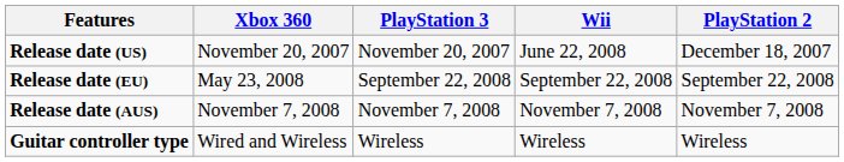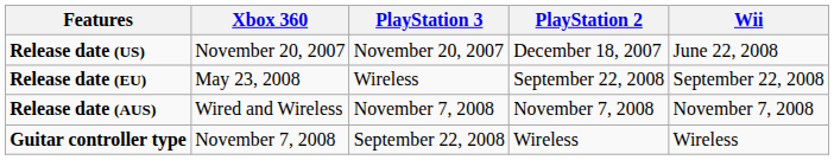columns swapped: PlayStation 2 <-> Wii
Release date (EU) | PlayStation 3: September 22, 2008 -> Wireless
Release date (AUS) | Xbox 360: November 7, 2008 -> Wired and Wireless
Guitar controller type | Xbox 360: Wired and Wireless -> November 7, 2008
Guitar controller type | PlayStation 3: Wireless -> September 22, 2008
